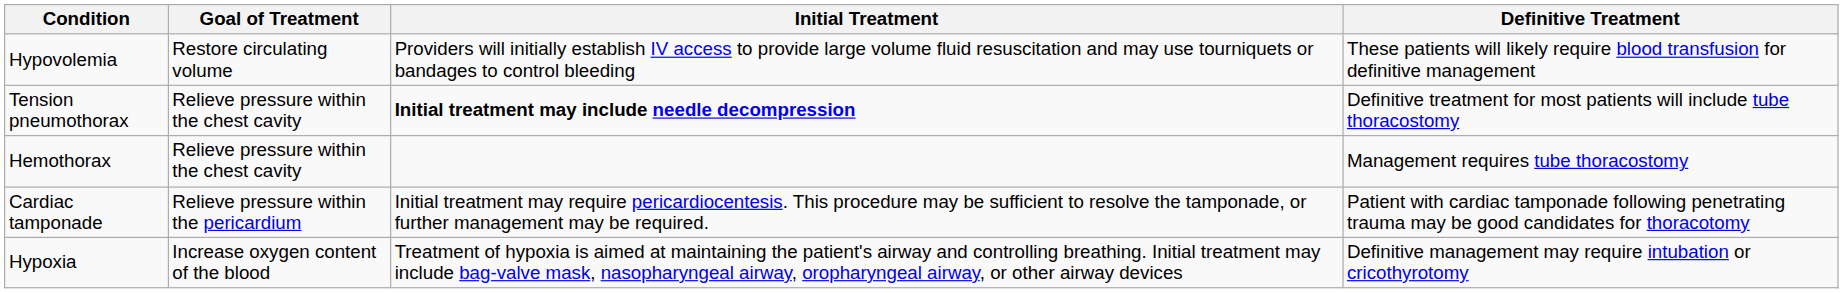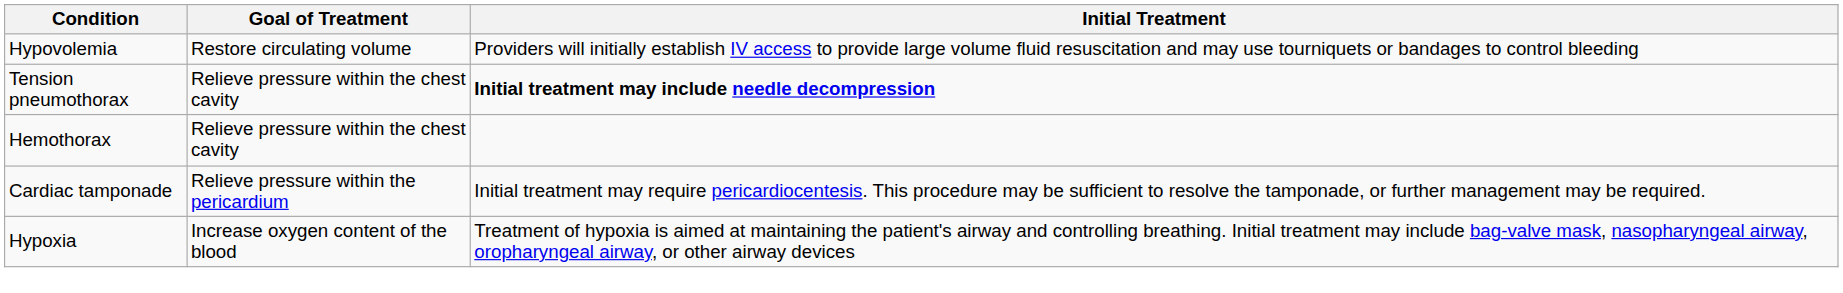- column: Definitive Treatment | These patients will likely require blood transfusion for definitive management | Definitive treatment for most patients will include tube thoracostomy | Management requires tube thoracostomy | Patient with cardiac tamponade following penetrating trauma may be good candidates for thoracotomy | Definitive management may require intubation or cricothyrotomy
